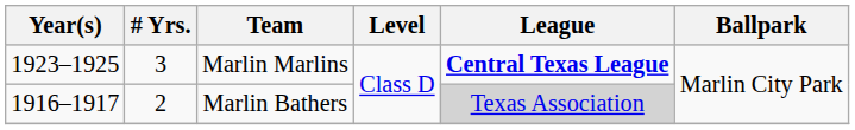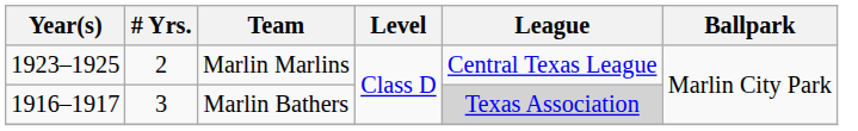Marlin Marlins | # Yrs.: 3 -> 2
Marlin Marlins | League: bold -> normal
Marlin Bathers | # Yrs.: 2 -> 3
